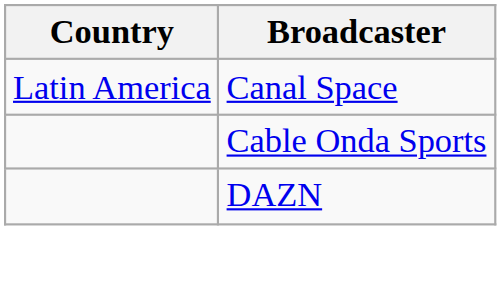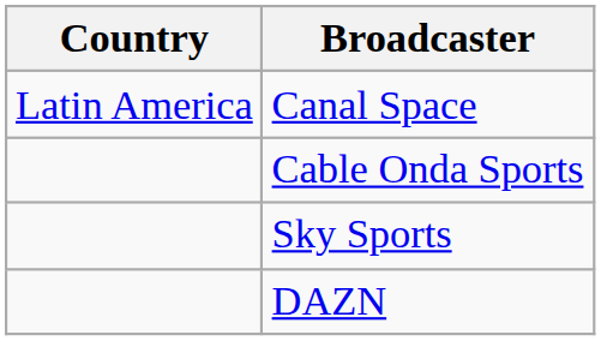+ row: Sky Sports
